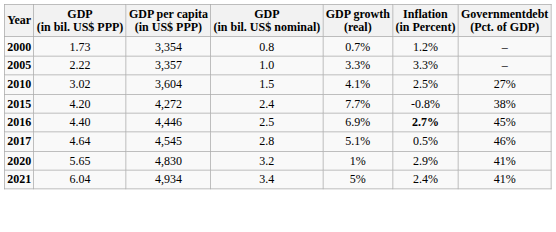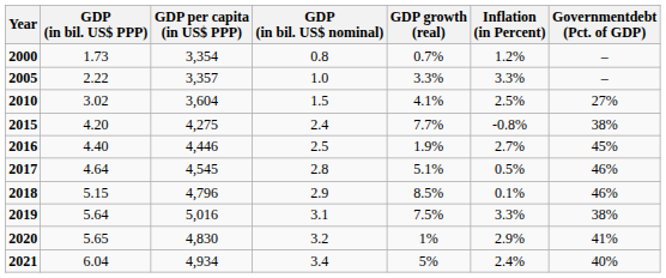2015 | GDP per capita (in US$ PPP): 4,272 -> 4,275
2016 | GDP growth (real): 6.9% -> 1.9%
2016 | Inflation (in Percent): bold -> normal
+ row: 2018 | 5.15 | 4,796 | 2.9 | 8.5% | 0.1% | 46%
+ row: 2019 | 5.64 | 5,016 | 3.1 | 7.5% | 3.3% | 38%
2021 | Governmentdebt (Pct. of GDP): 41% -> 40%
